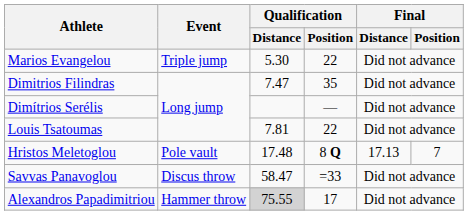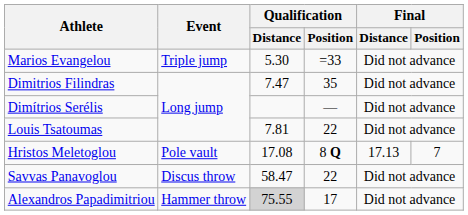Marios Evangelou | Qualification / Position: 22 -> =33
Hristos Meletoglou | Qualification / Distance: 17.48 -> 17.08
Savvas Panavoglou | Qualification / Position: =33 -> 22
